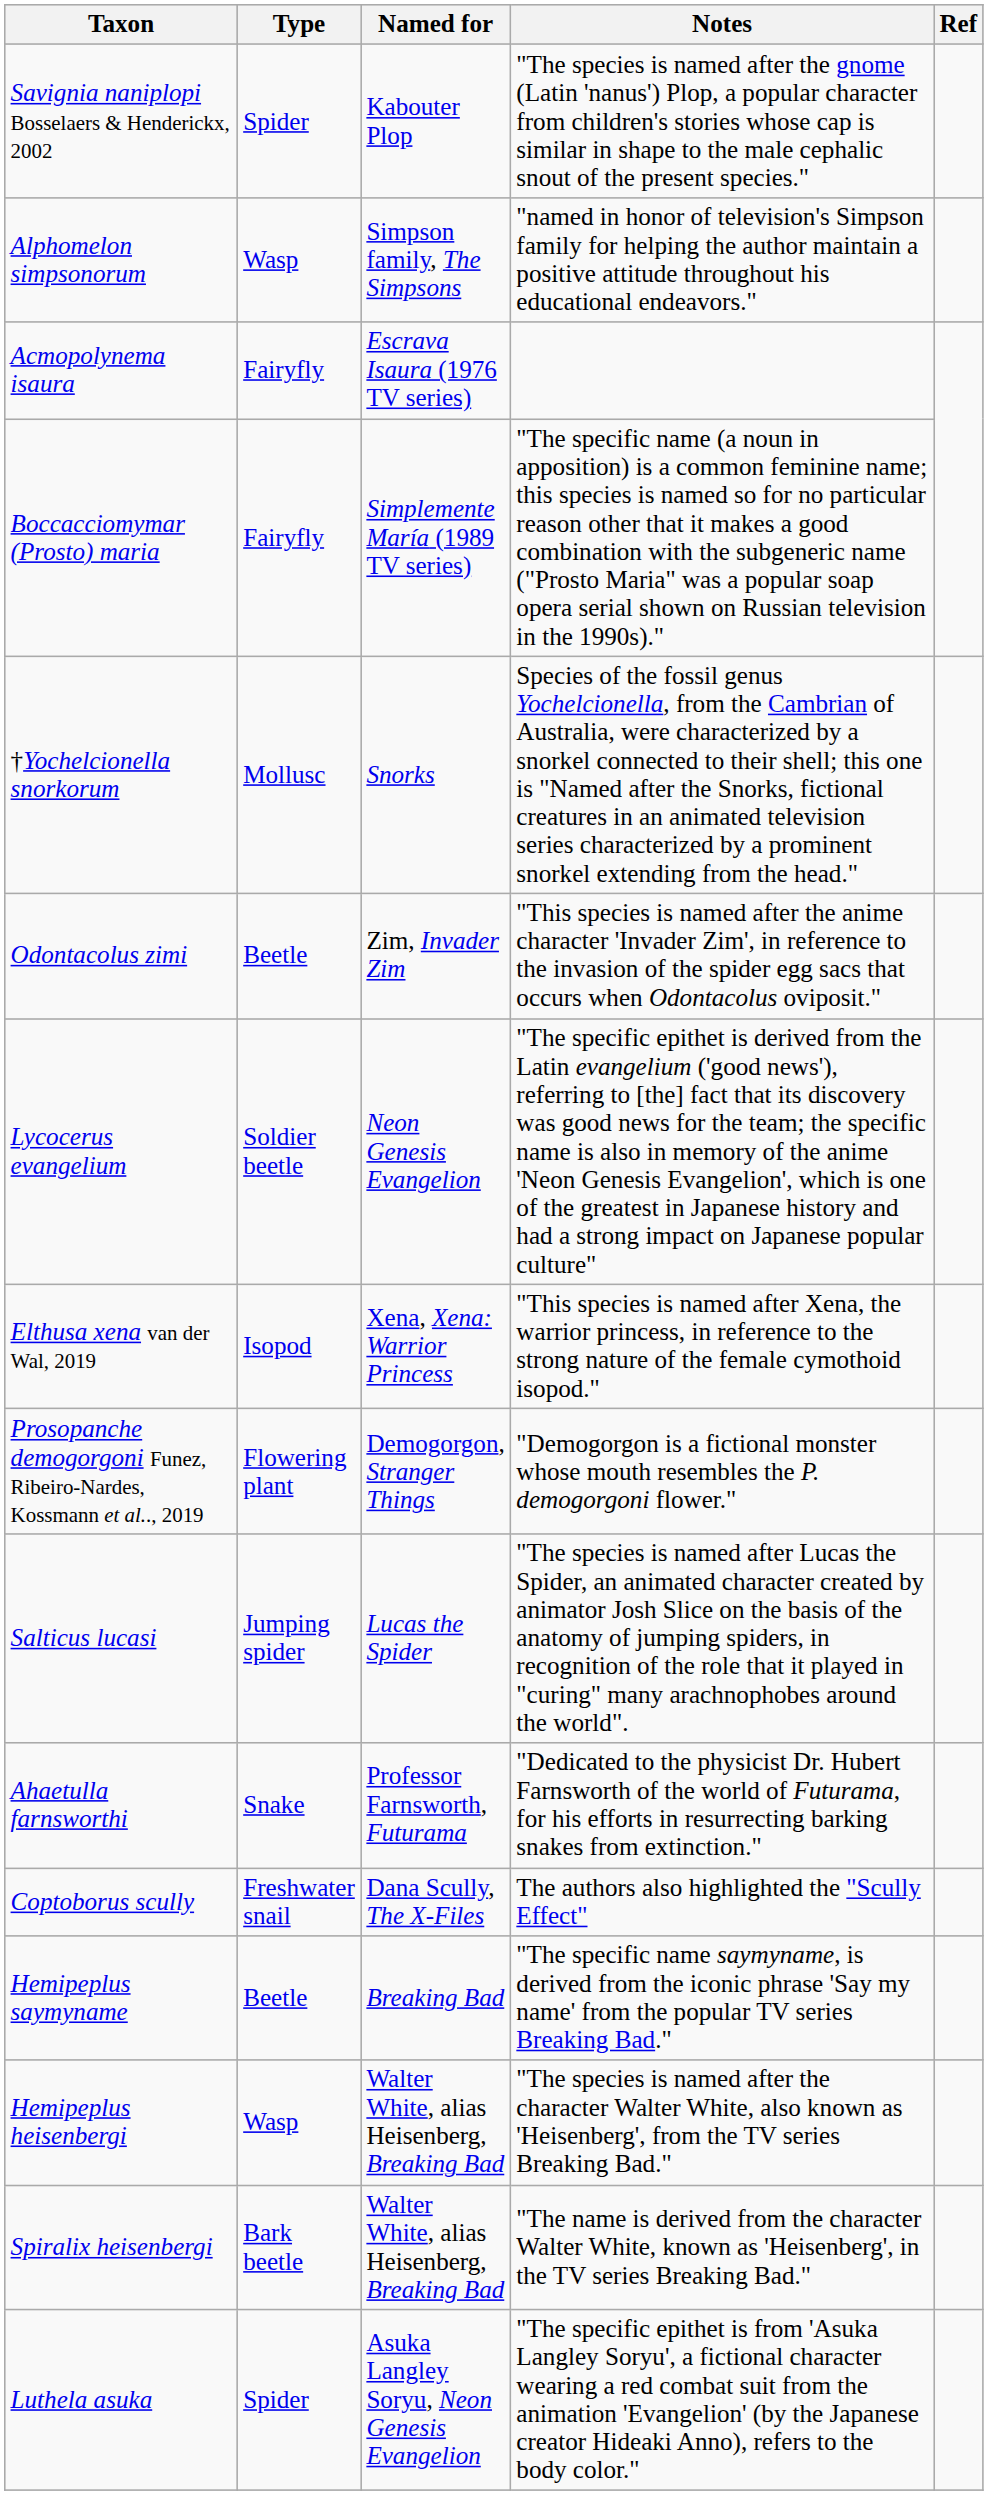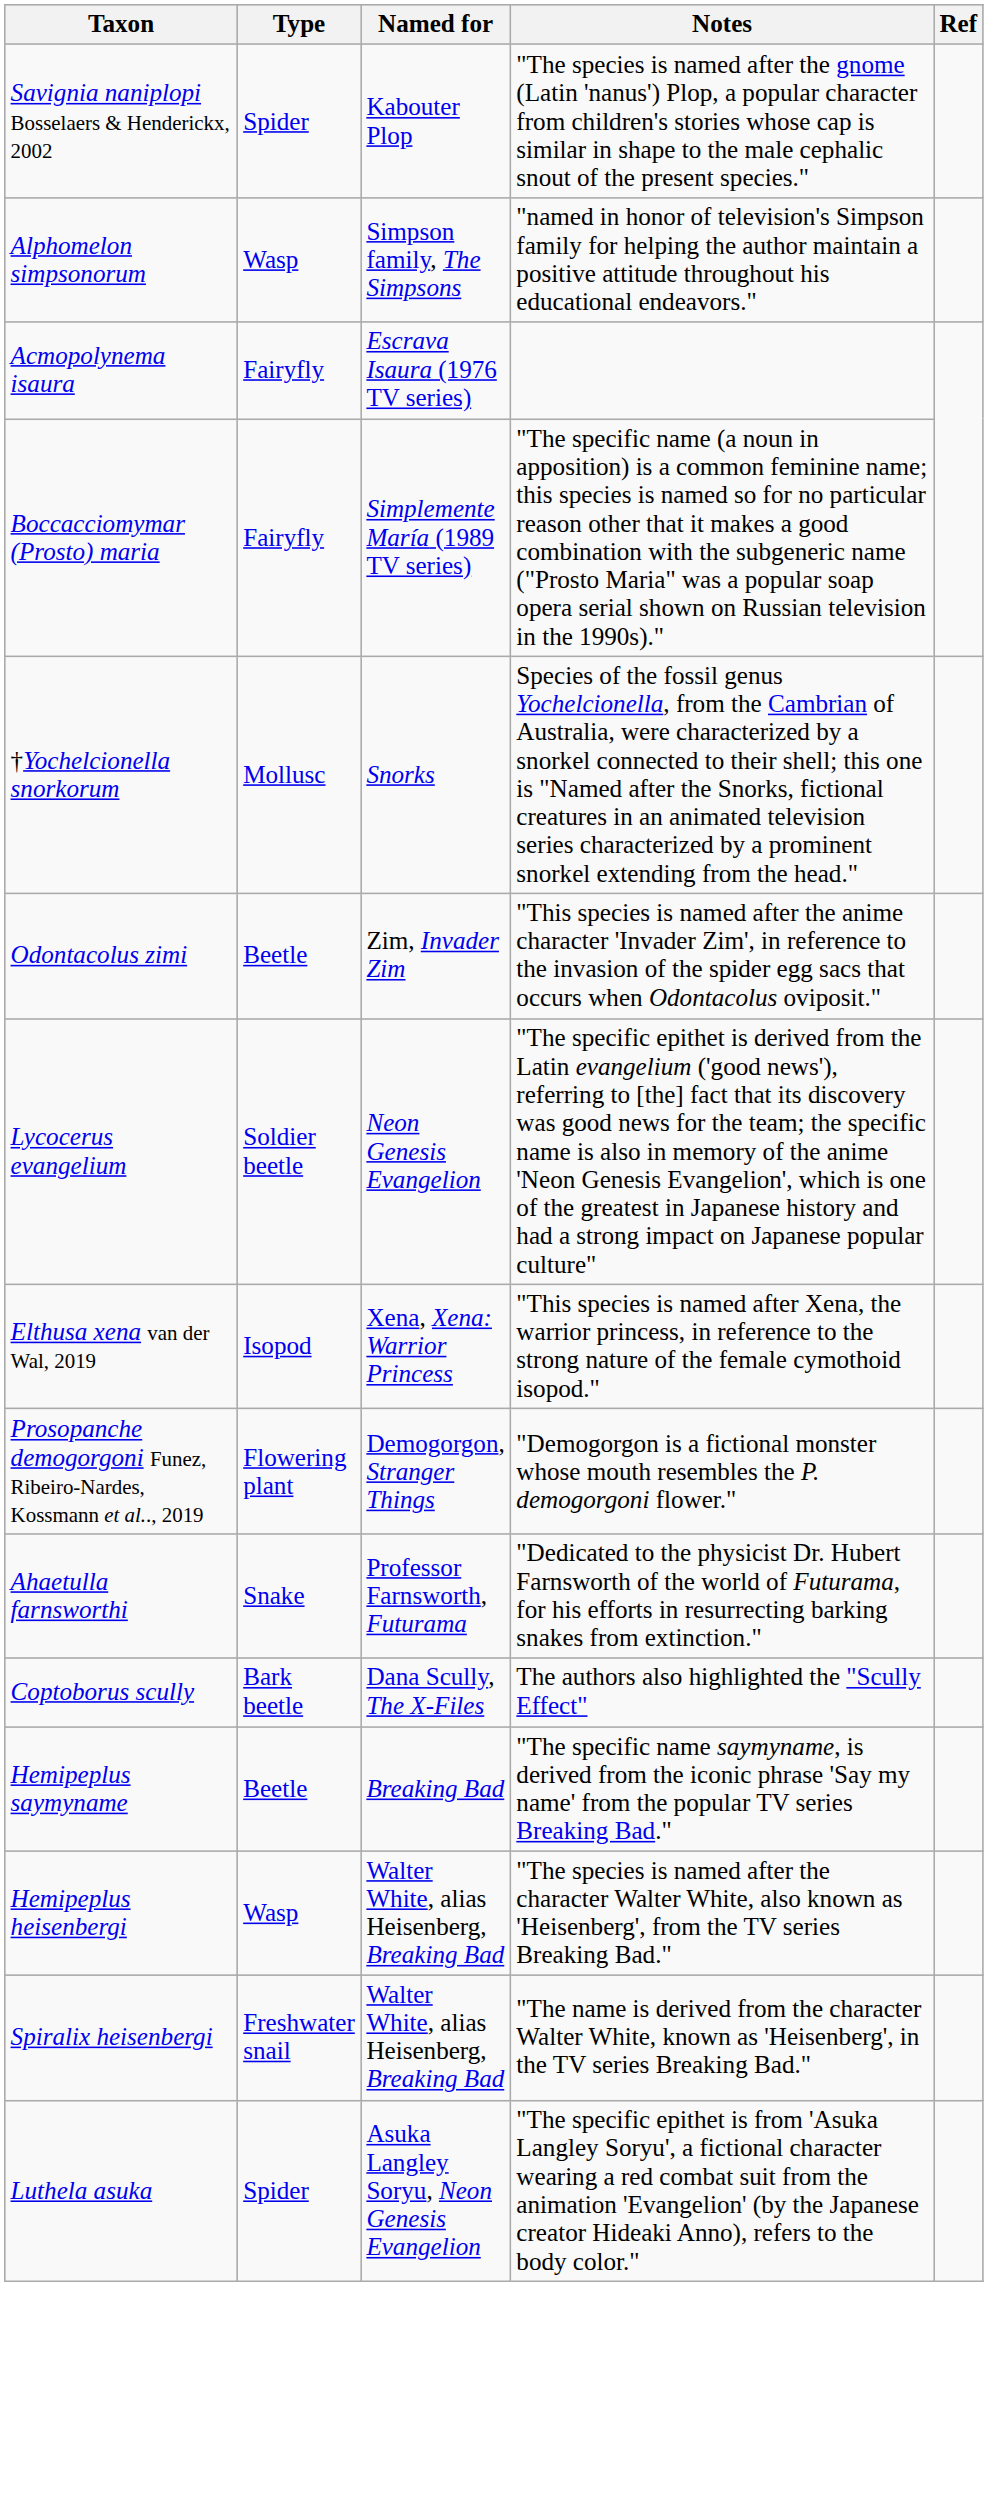- row: Salticus lucasi | Jumping spider | Lucas the Spider | "The species is named after Lucas the Spider, an animated character created by animator Josh Slice on the basis of the anatomy of jumping spiders, in recognition of the role that it played in "curing" many arachnophobes around the world".
Coptoborus scully | Type: Freshwater snail -> Bark beetle
Spiralix heisenbergi | Type: Bark beetle -> Freshwater snail
